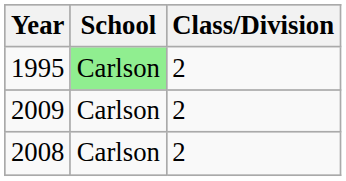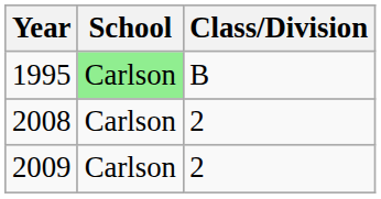1995 | Class/Division: 2 -> B
rows swapped: 2008 <-> 2009
